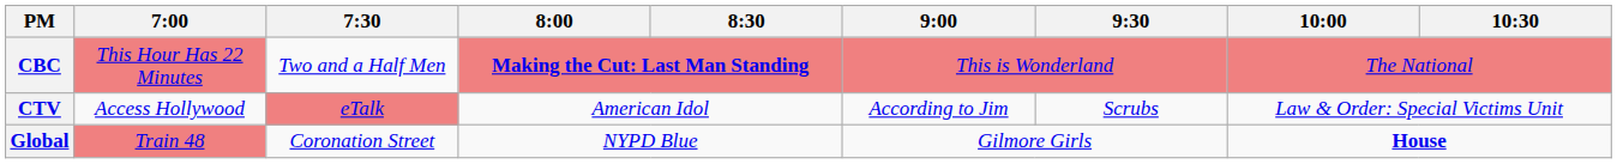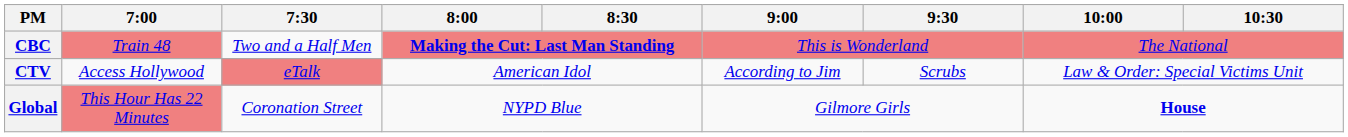CBC | 7:00: This Hour Has 22 Minutes -> Train 48
Global | 7:00: Train 48 -> This Hour Has 22 Minutes
